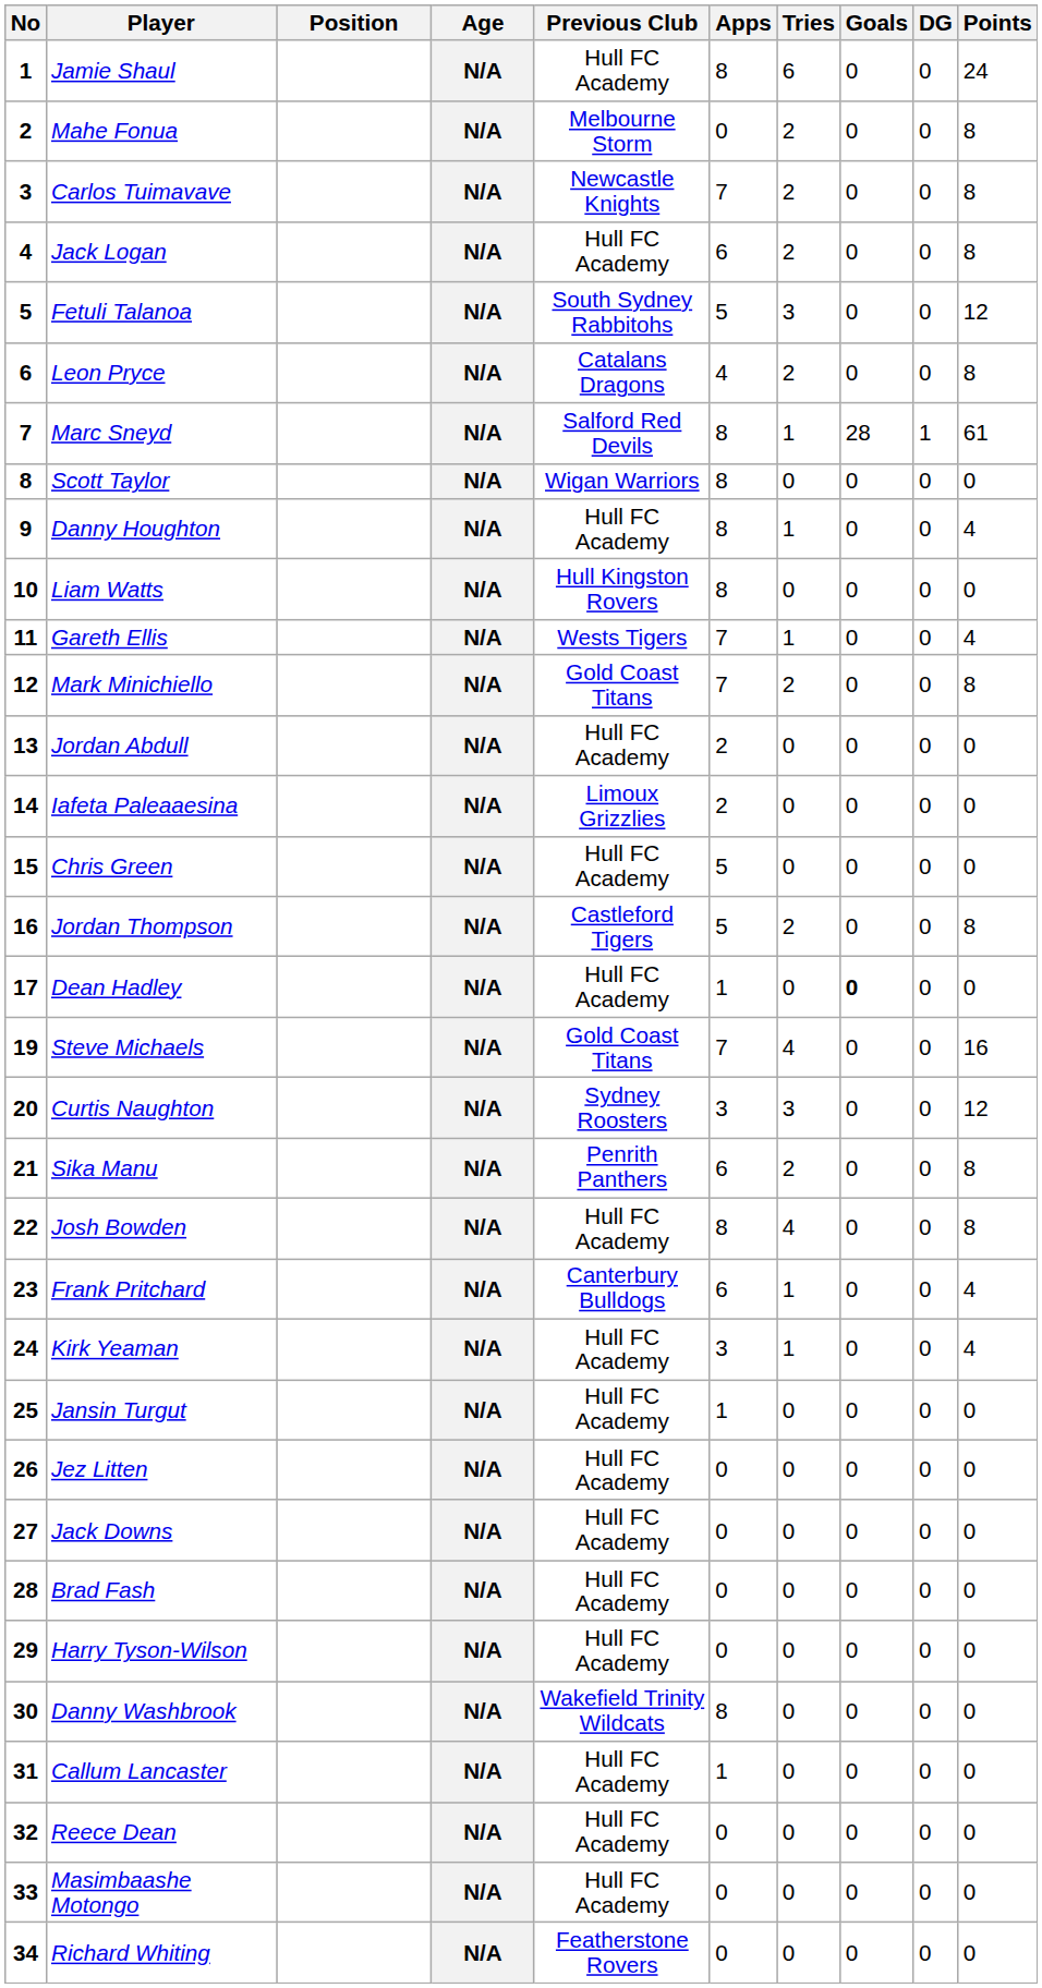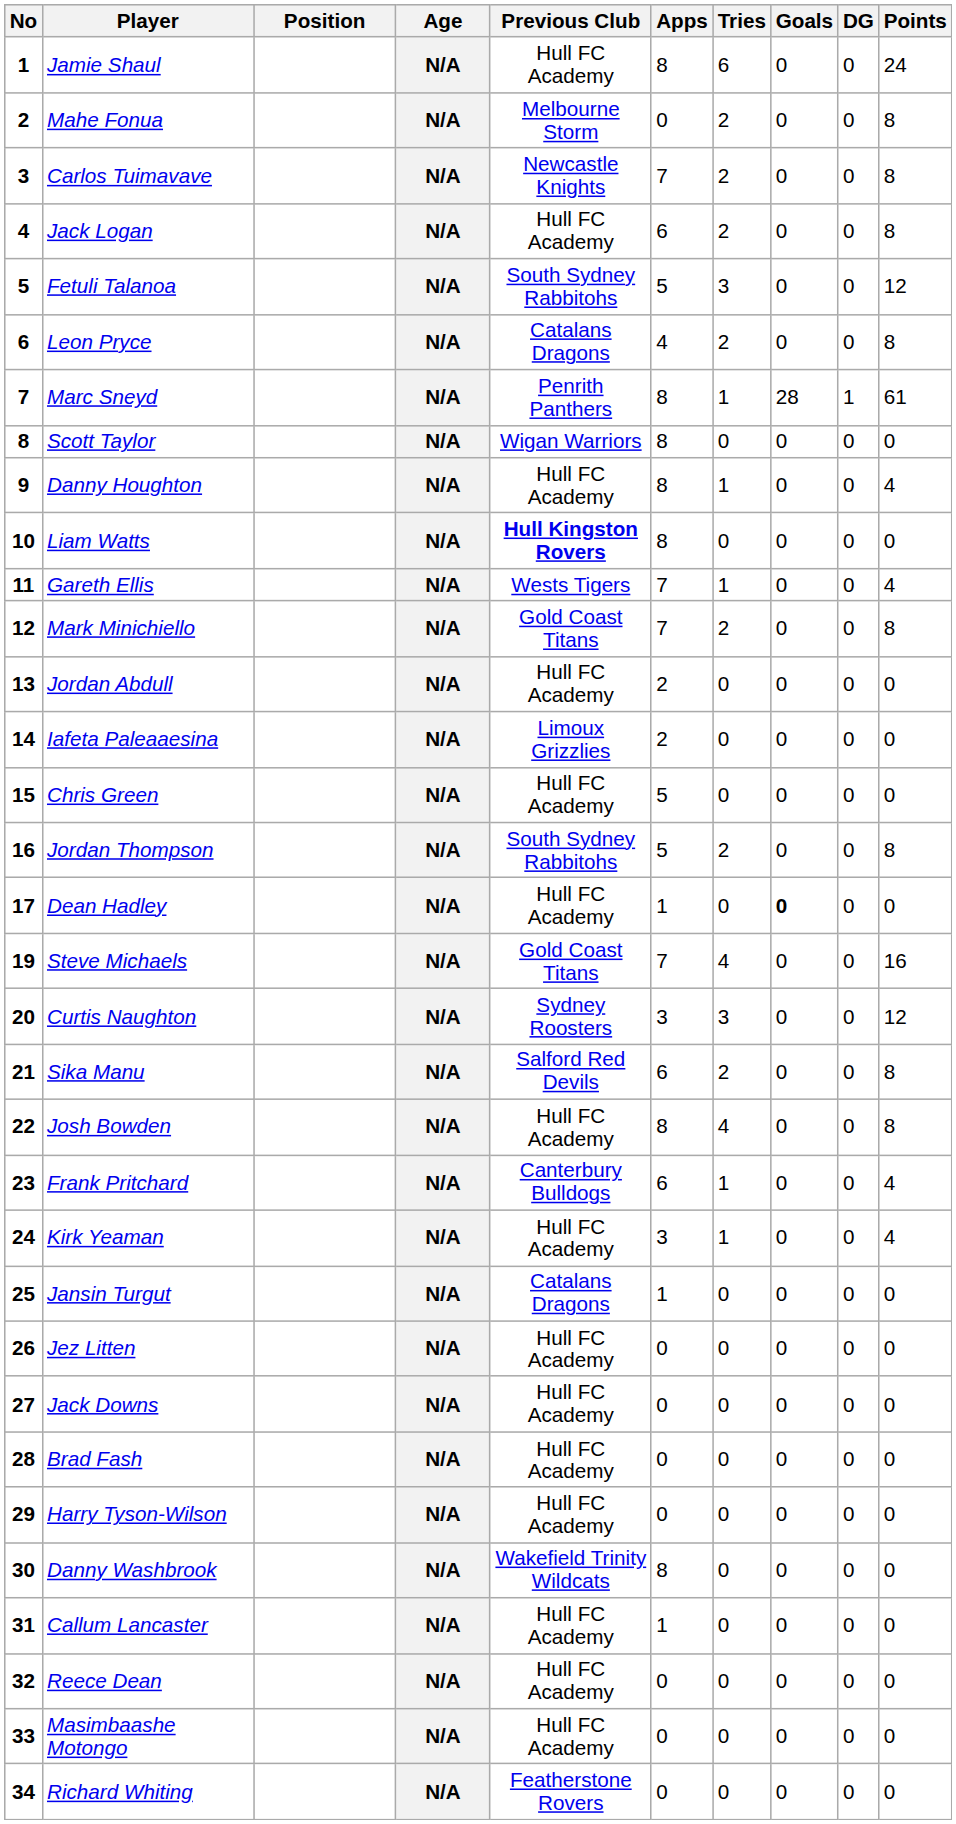Marc Sneyd | Previous Club: Salford Red Devils -> Penrith Panthers
Liam Watts | Previous Club: normal -> bold
Jordan Thompson | Previous Club: Castleford Tigers -> South Sydney Rabbitohs
Sika Manu | Previous Club: Penrith Panthers -> Salford Red Devils
Jansin Turgut | Previous Club: Hull FC Academy -> Catalans Dragons
